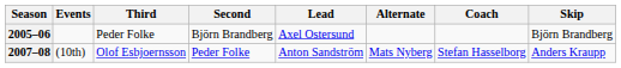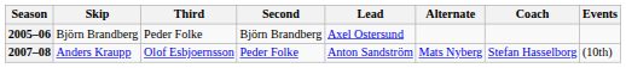columns swapped: Skip <-> Events
